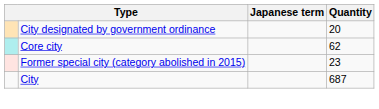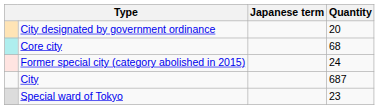Core city | Quantity: 62 -> 68
Former special city (category abolished in 2015) | Quantity: 23 -> 24
+ row: Special ward of Tokyo | 23
